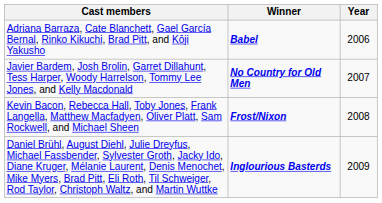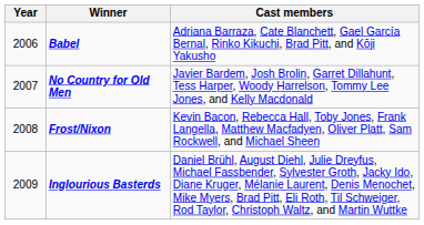columns swapped: Year <-> Cast members
